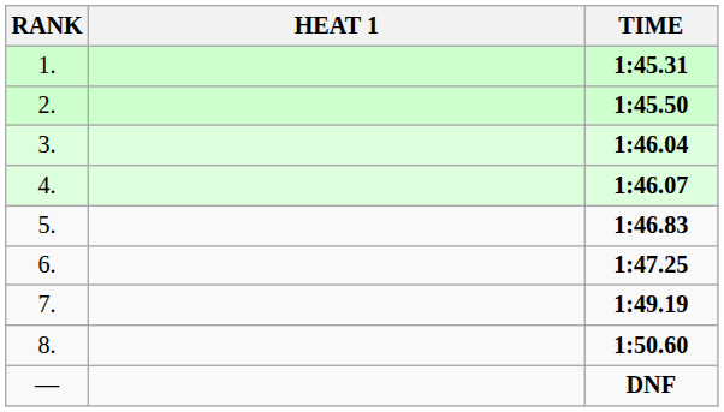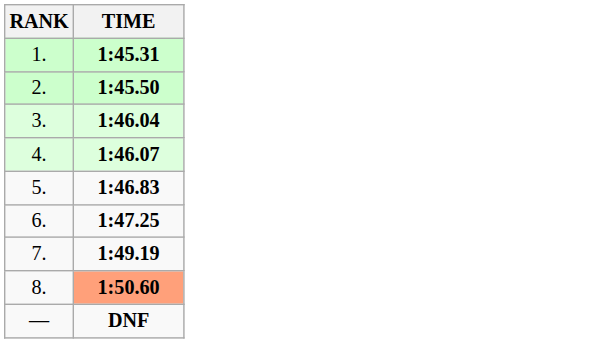- column: HEAT 1
8. | TIME: no background -> lightsalmon background
